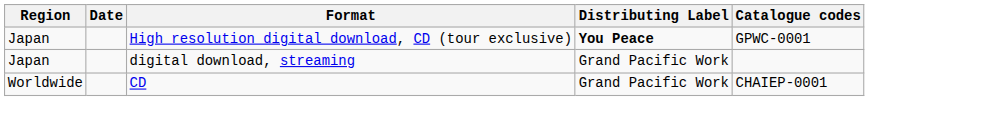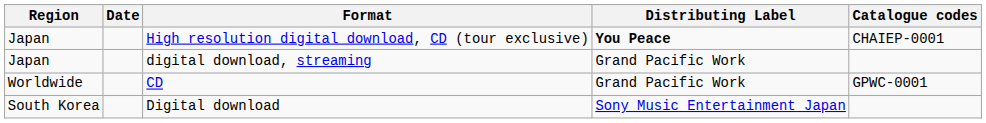High resolution digital download, CD (tour exclusive) | Catalogue codes: GPWC-0001 -> CHAIEP-0001
CD | Catalogue codes: CHAIEP-0001 -> GPWC-0001
+ row: South Korea | Digital download | Sony Music Entertainment Japan
